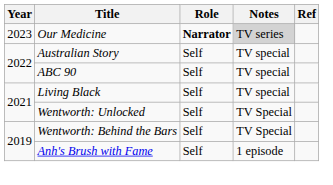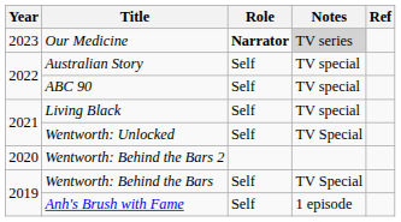+ row: 2020 | Wentworth: Behind the Bars 2
